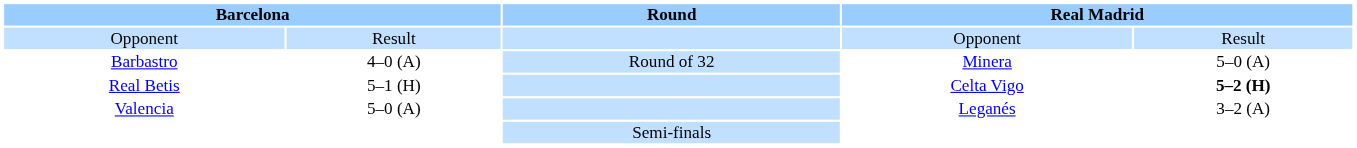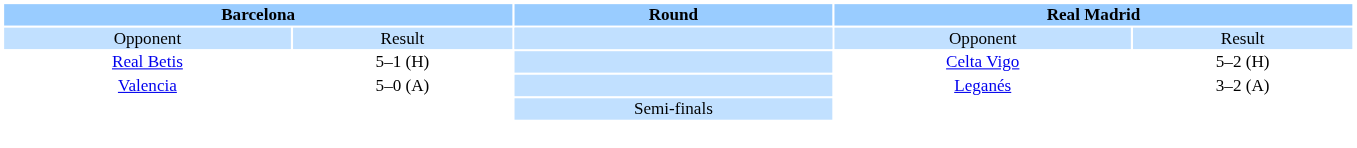- row: Barbastro | 4–0 (A) | Round of 32 | Minera | 5–0 (A)
Real Betis | column 5: bold -> normal
